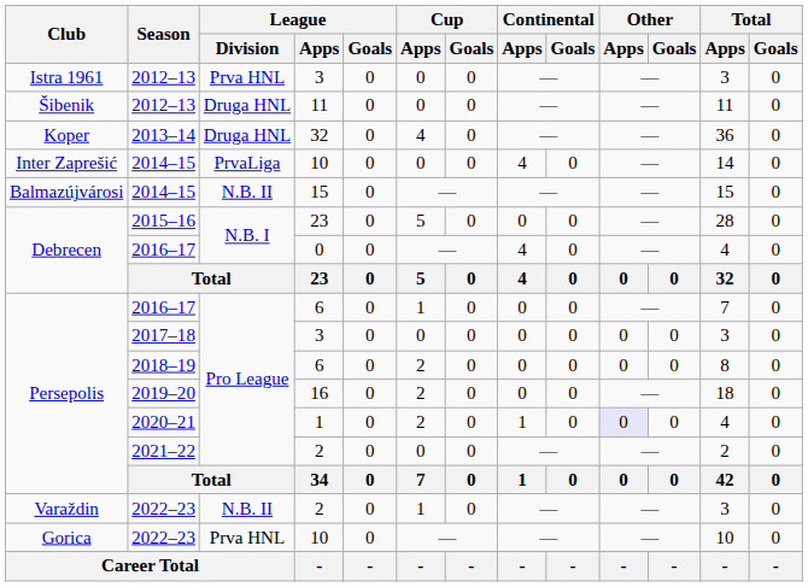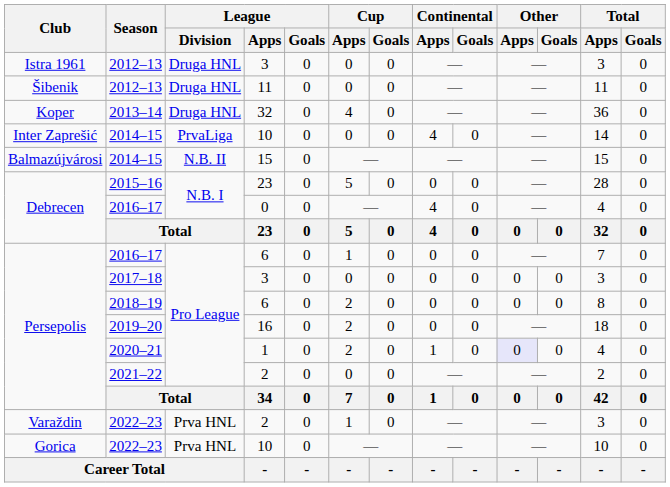2012–13 / 3 | League / Division: Prva HNL -> Druga HNL
2022–23 / 2 | League / Division: N.B. II -> Prva HNL
